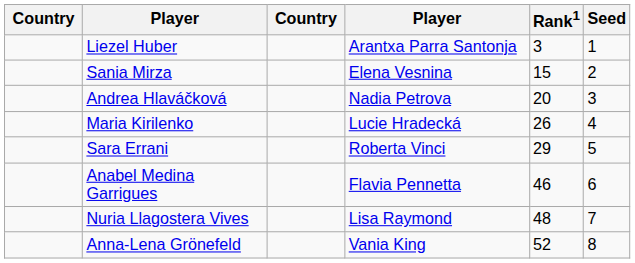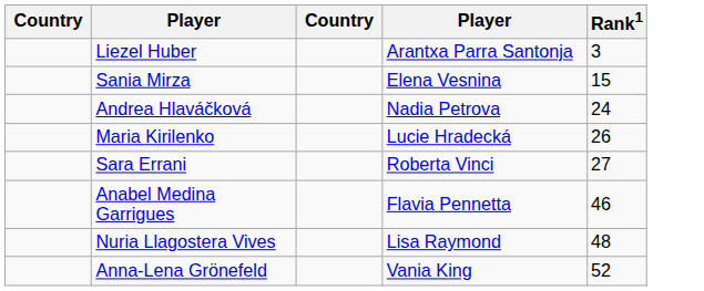- column: Seed | 1 | 2 | 3 | 4 | 5 | 6 | 7 | 8
Andrea Hlaváčková | Rank1: 20 -> 24
Sara Errani | Rank1: 29 -> 27
